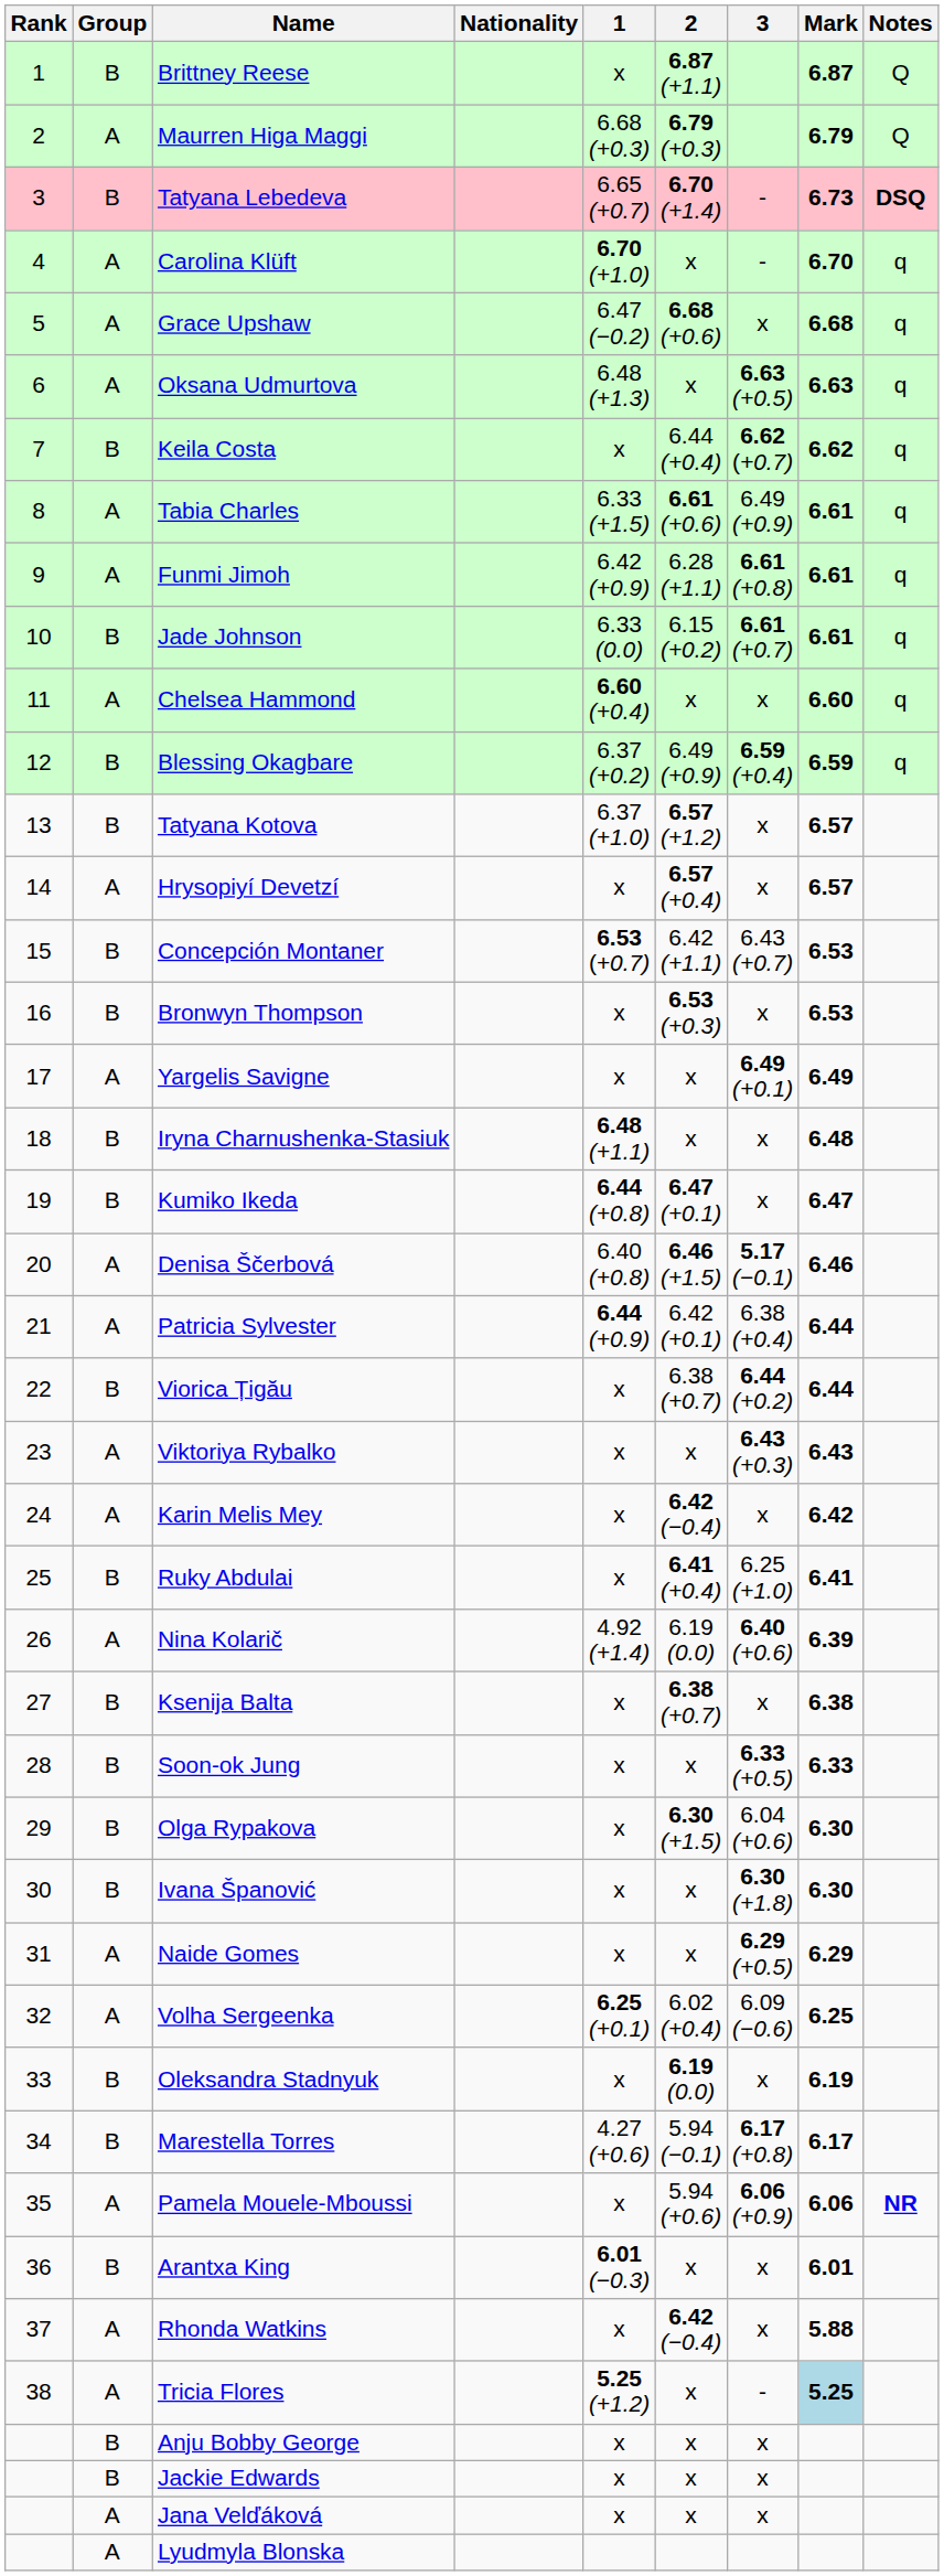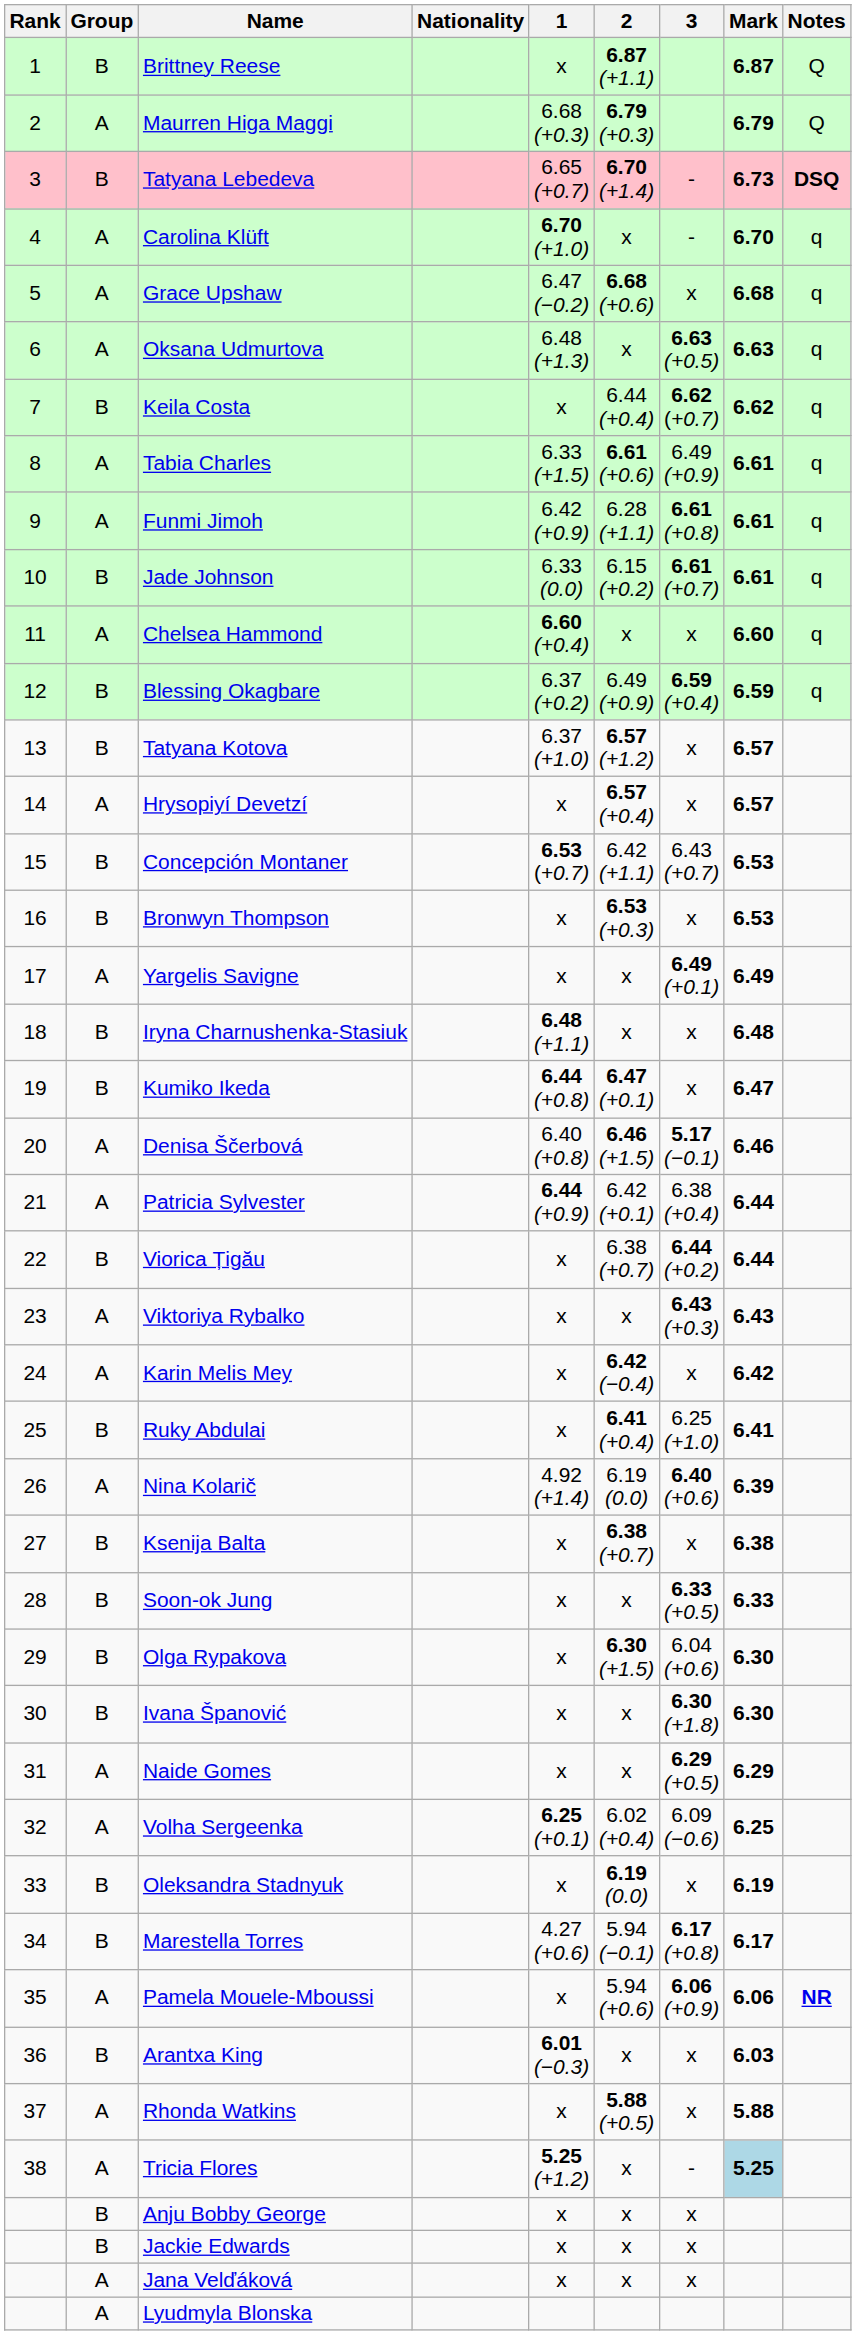Arantxa King | Mark: 6.01 -> 6.03
Rhonda Watkins | 2: 6.42 (−0.4) -> 5.88 (+0.5)
